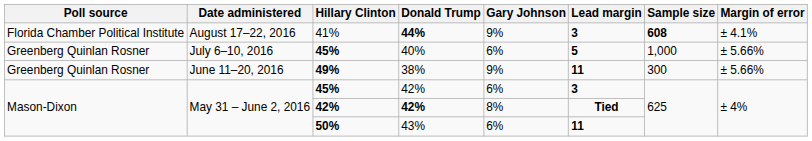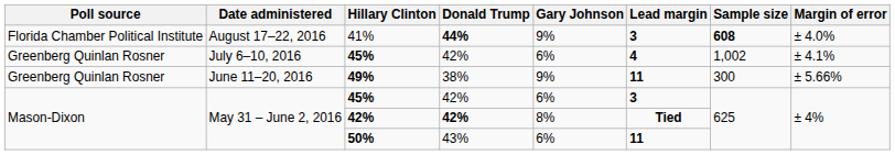41% | Margin of error: ± 4.1% -> ± 4.0%
July 6–10, 2016 / 45% | Donald Trump: 40% -> 42%
July 6–10, 2016 / 45% | Lead margin: 5 -> 4
July 6–10, 2016 / 45% | Sample size: 1,000 -> 1,002
July 6–10, 2016 / 45% | Margin of error: ± 5.66% -> ± 4.1%
